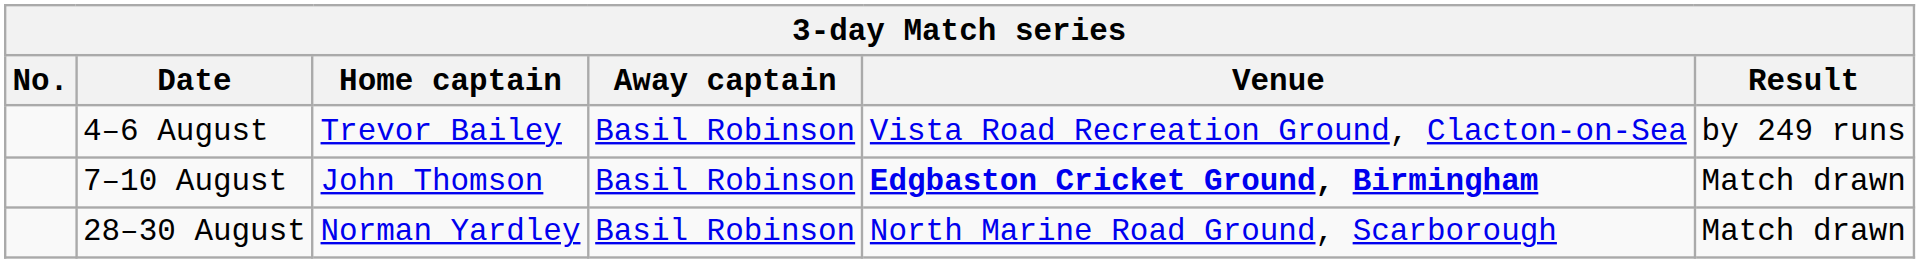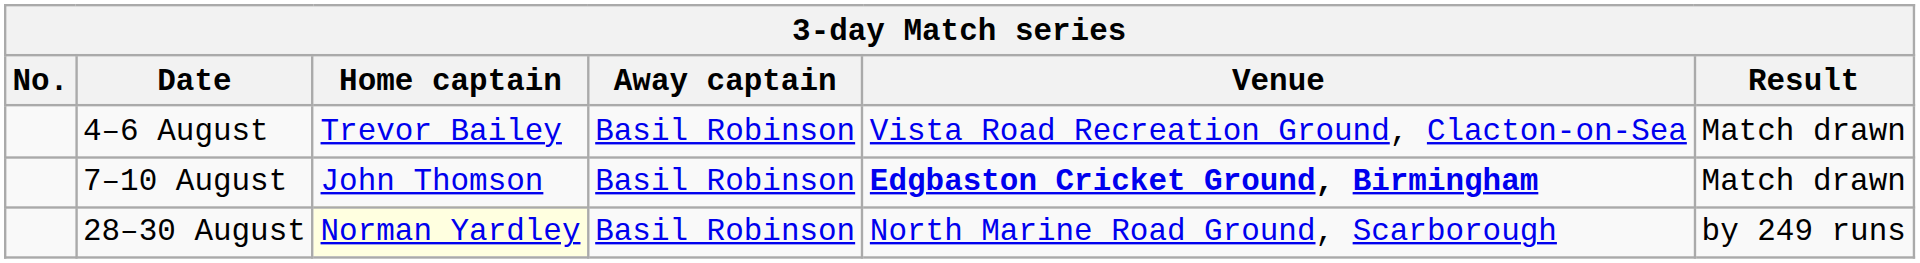4–6 August | Result: by 249 runs -> Match drawn
28–30 August | Home captain: no background -> lightyellow background
28–30 August | Result: Match drawn -> by 249 runs
